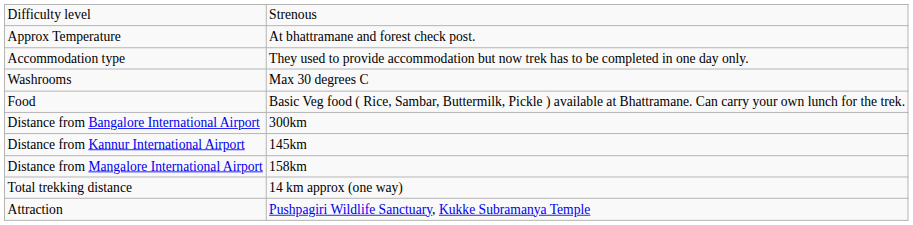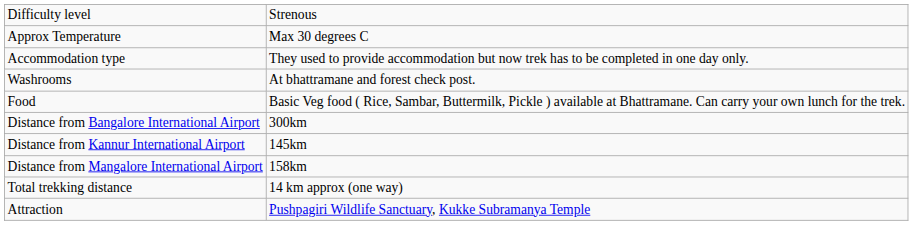Approx Temperature | column 2: At bhattramane and forest check post. -> Max 30 degrees C
Washrooms | column 2: Max 30 degrees C -> At bhattramane and forest check post.
